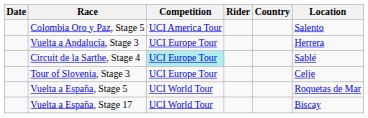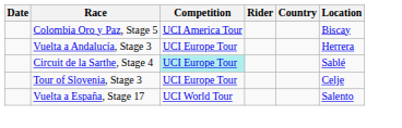Colombia Oro y Paz, Stage 5 | Location: Salento -> Biscay
- row: Vuelta a España, Stage 5 | UCI World Tour | Roquetas de Mar
Vuelta a España, Stage 17 | Location: Biscay -> Salento
